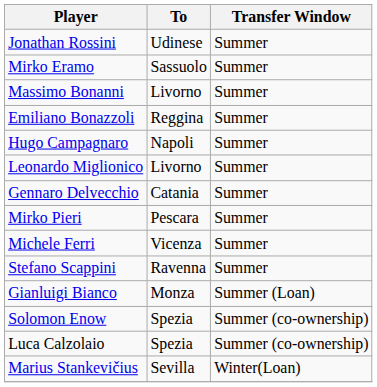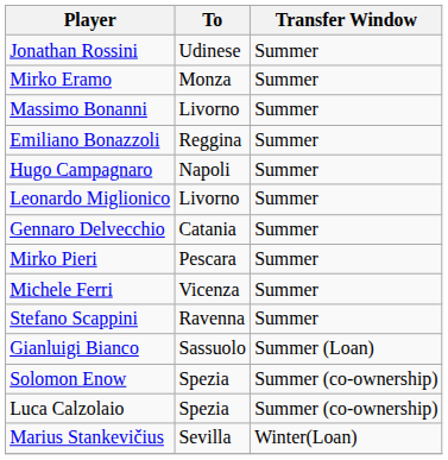Mirko Eramo | To: Sassuolo -> Monza
Gianluigi Bianco | To: Monza -> Sassuolo
